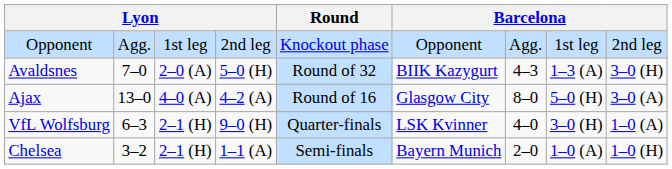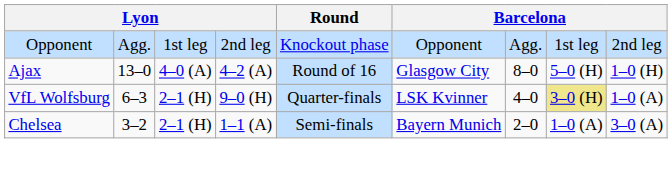- row: Avaldsnes | 7–0 | 2–0 (A) | 5–0 (H) | Round of 32 | BIIK Kazygurt | 4–3 | 1–3 (A) | 3–0 (H)
Ajax | column 9: 3–0 (A) -> 1–0 (H)
VfL Wolfsburg | column 8: no background -> khaki background
Chelsea | column 9: 1–0 (H) -> 3–0 (A)
